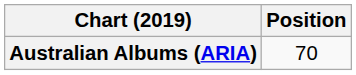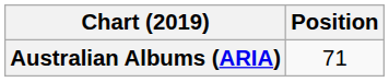Australian Albums (ARIA) | Position: 70 -> 71
